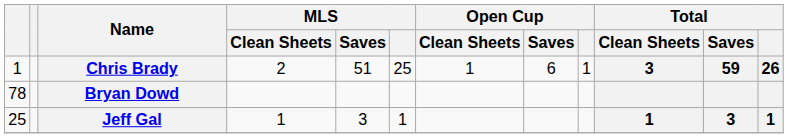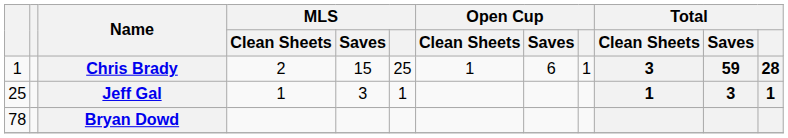Chris Brady | MLS / Saves: 51 -> 15
Chris Brady | Total: 26 -> 28
rows swapped: Jeff Gal <-> Bryan Dowd
